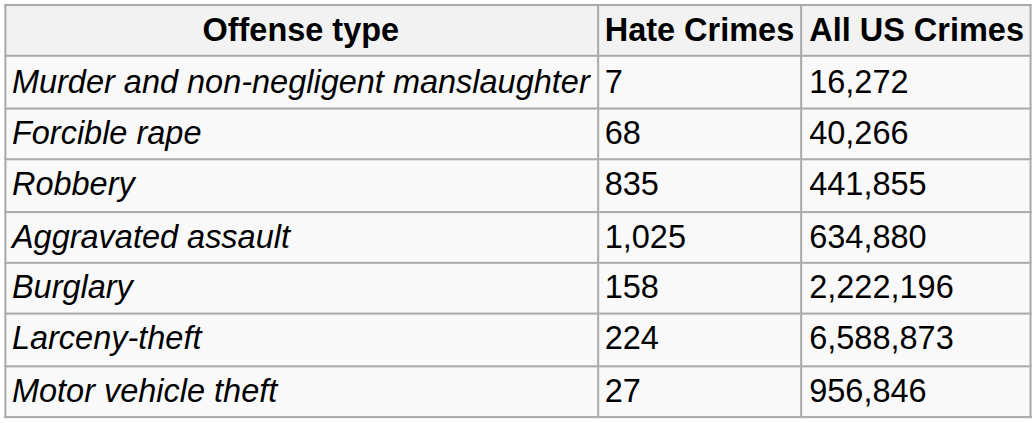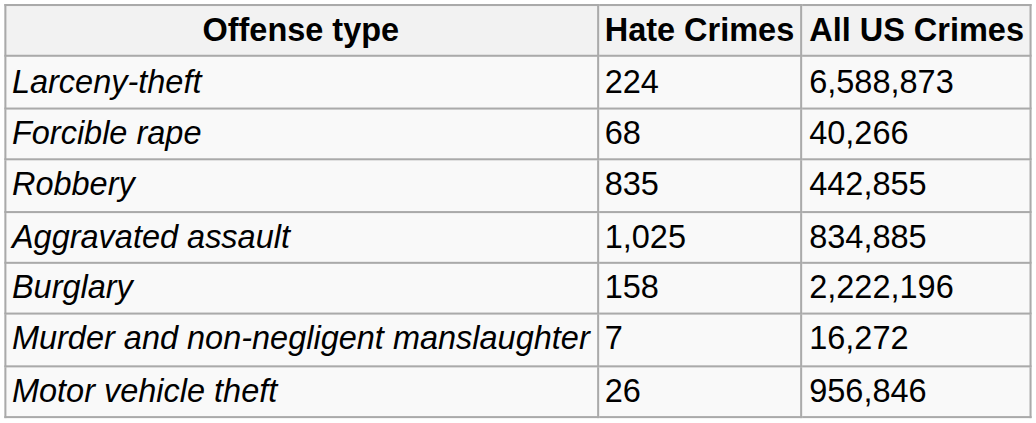rows swapped: Murder and non-negligent manslaughter <-> Larceny-theft
Robbery | All US Crimes: 441,855 -> 442,855
Aggravated assault | All US Crimes: 634,880 -> 834,885
Motor vehicle theft | Hate Crimes: 27 -> 26
